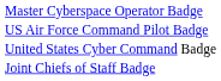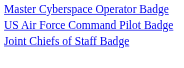- row: United States Cyber Command Badge
